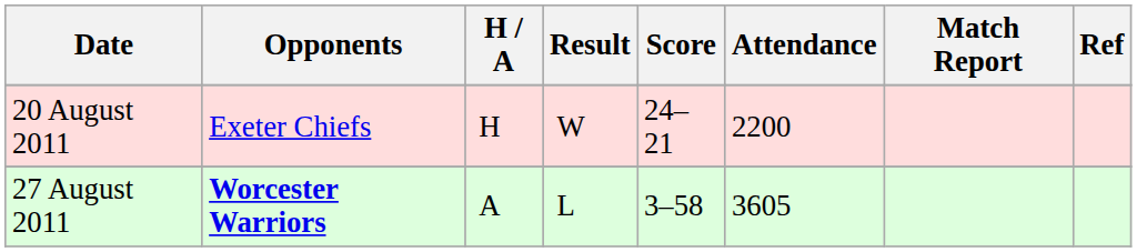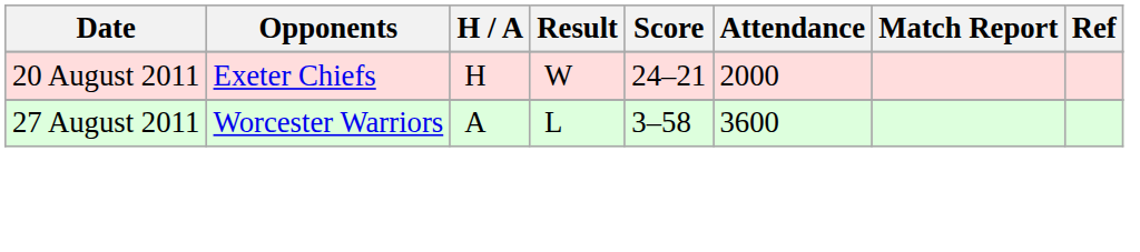20 August 2011 | Attendance: 2200 -> 2000
27 August 2011 | Opponents: bold -> normal
27 August 2011 | Attendance: 3605 -> 3600
